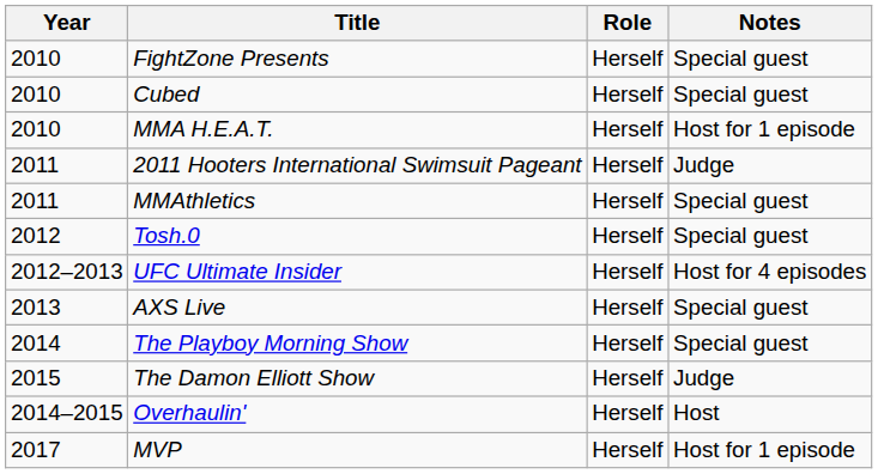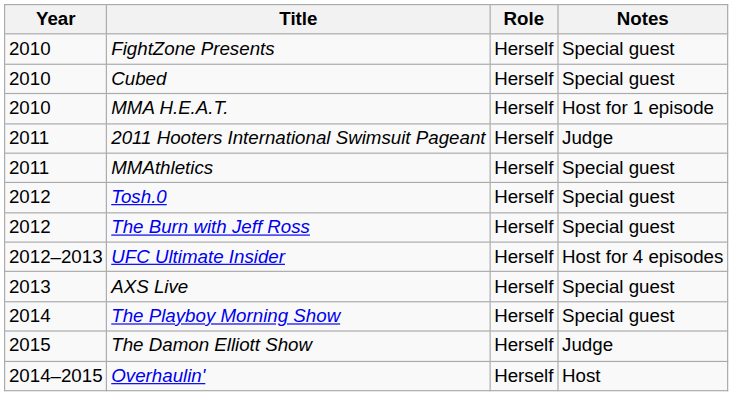+ row: 2012 | The Burn with Jeff Ross | Herself | Special guest
- row: 2017 | MVP | Herself | Host for 1 episode
